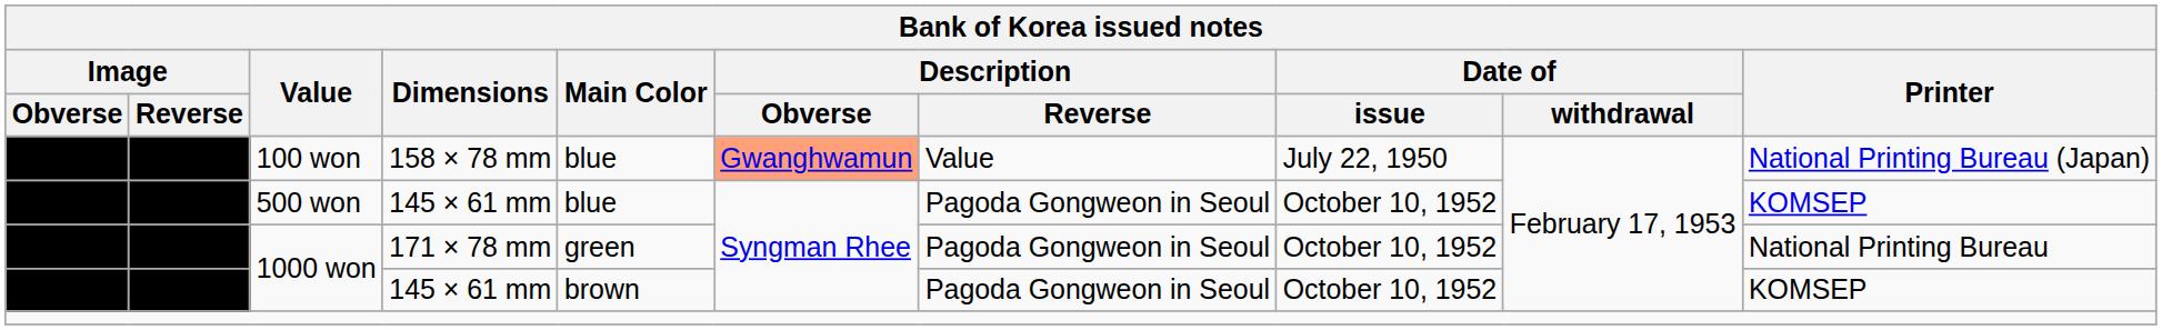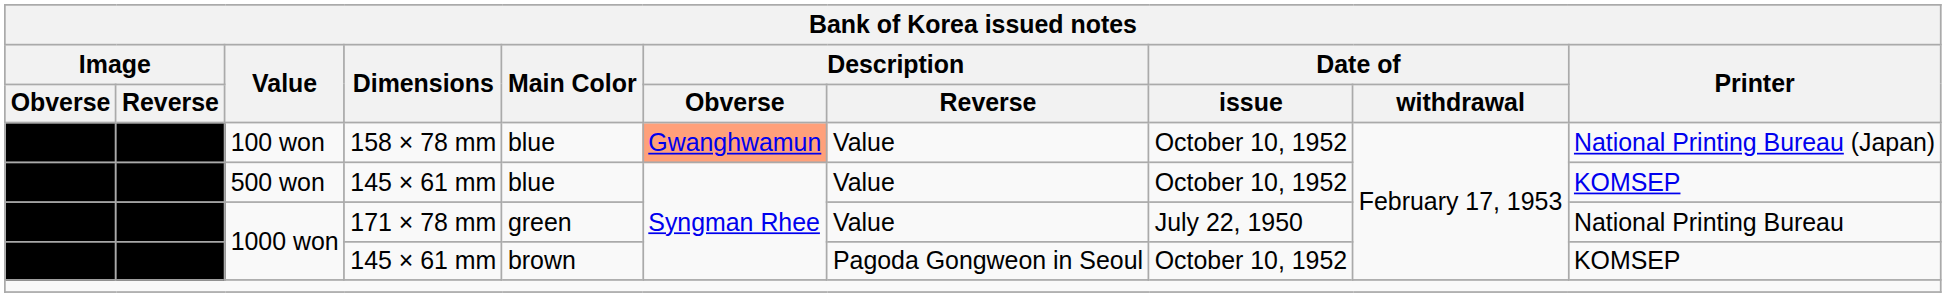100 won | Date of / issue: July 22, 1950 -> October 10, 1952
500 won | Description / Reverse: Pagoda Gongweon in Seoul -> Value
1000 won / 171 × 78 mm | Description / Reverse: Pagoda Gongweon in Seoul -> Value
1000 won / 171 × 78 mm | Date of / issue: October 10, 1952 -> July 22, 1950
